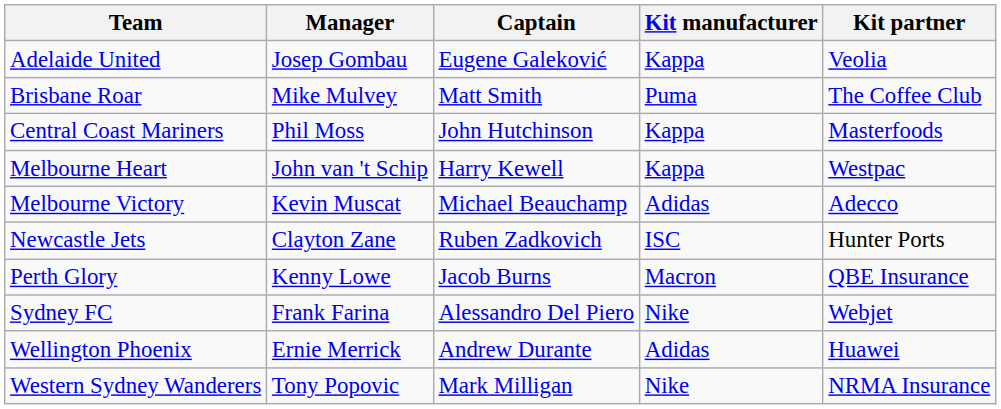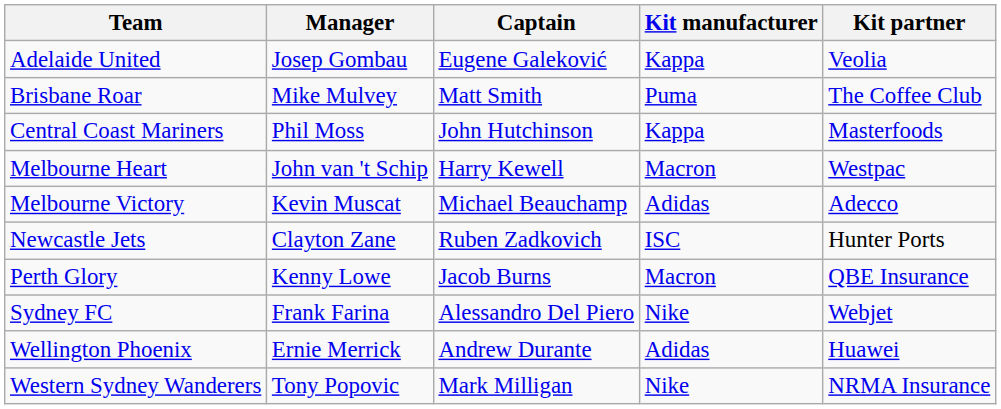Melbourne Heart | Kit manufacturer: Kappa -> Macron
